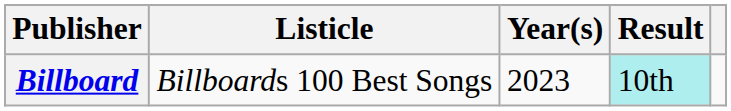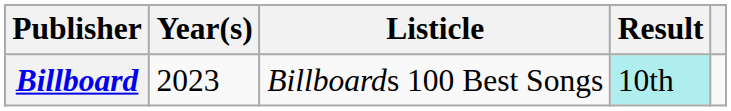columns swapped: Listicle <-> Year(s)
